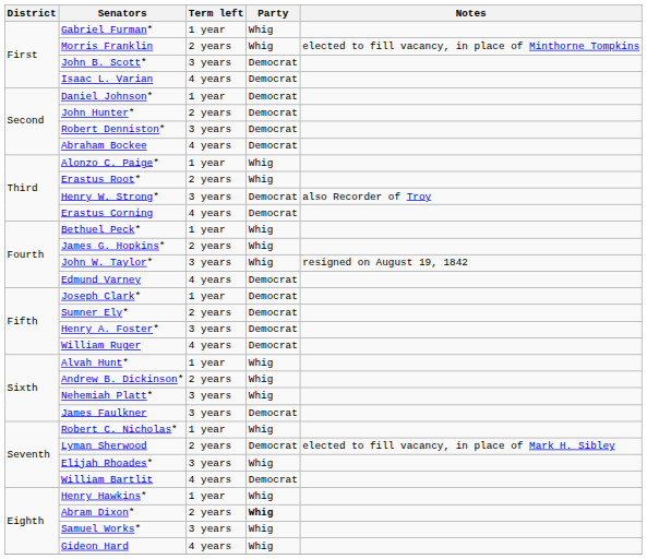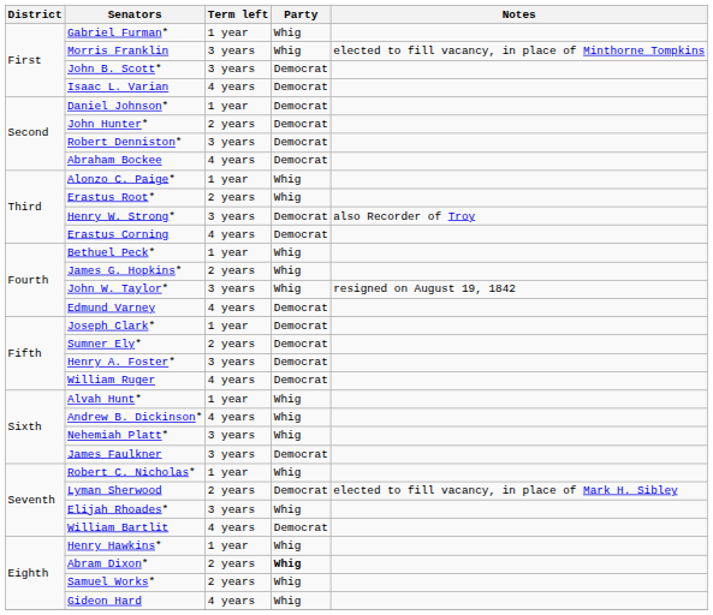Morris Franklin | Term left: 2 years -> 3 years
Andrew B. Dickinson* | Term left: 2 years -> 4 years
Samuel Works* | Term left: 3 years -> 2 years
